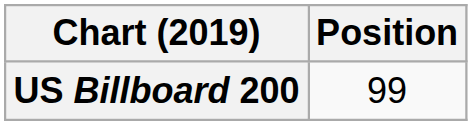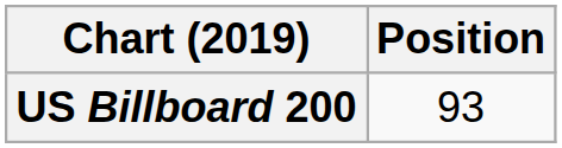US Billboard 200 | Position: 99 -> 93
